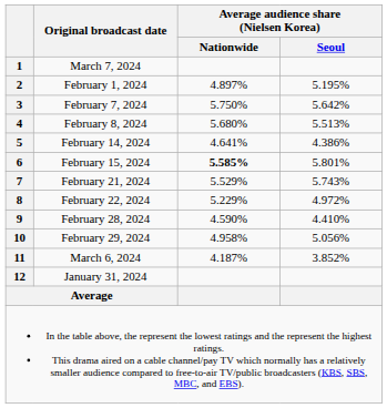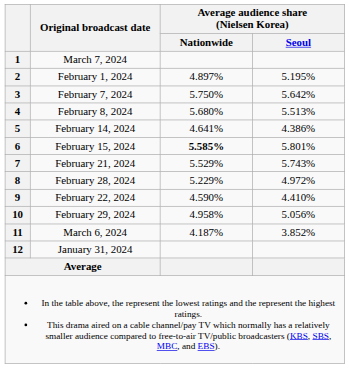8 | Original broadcast date: February 22, 2024 -> February 28, 2024
9 | Original broadcast date: February 28, 2024 -> February 22, 2024
